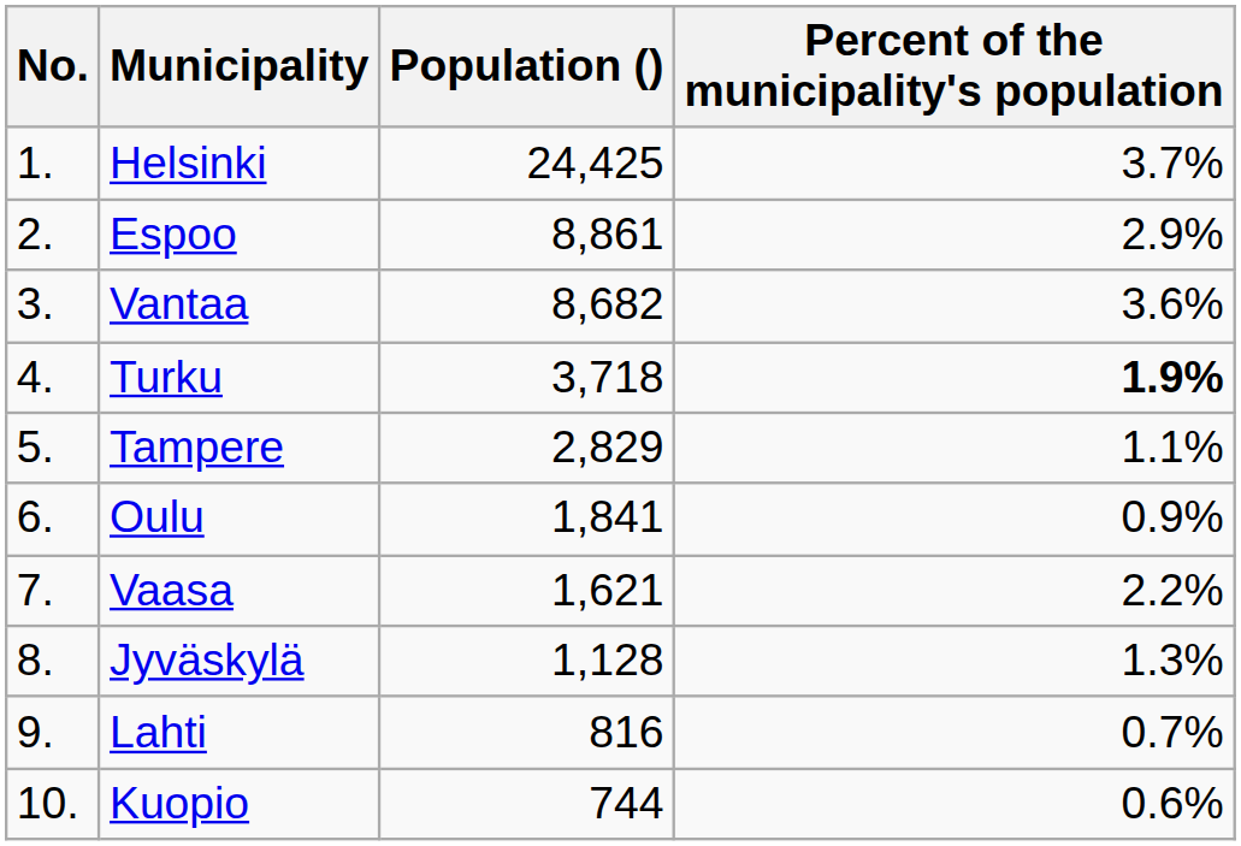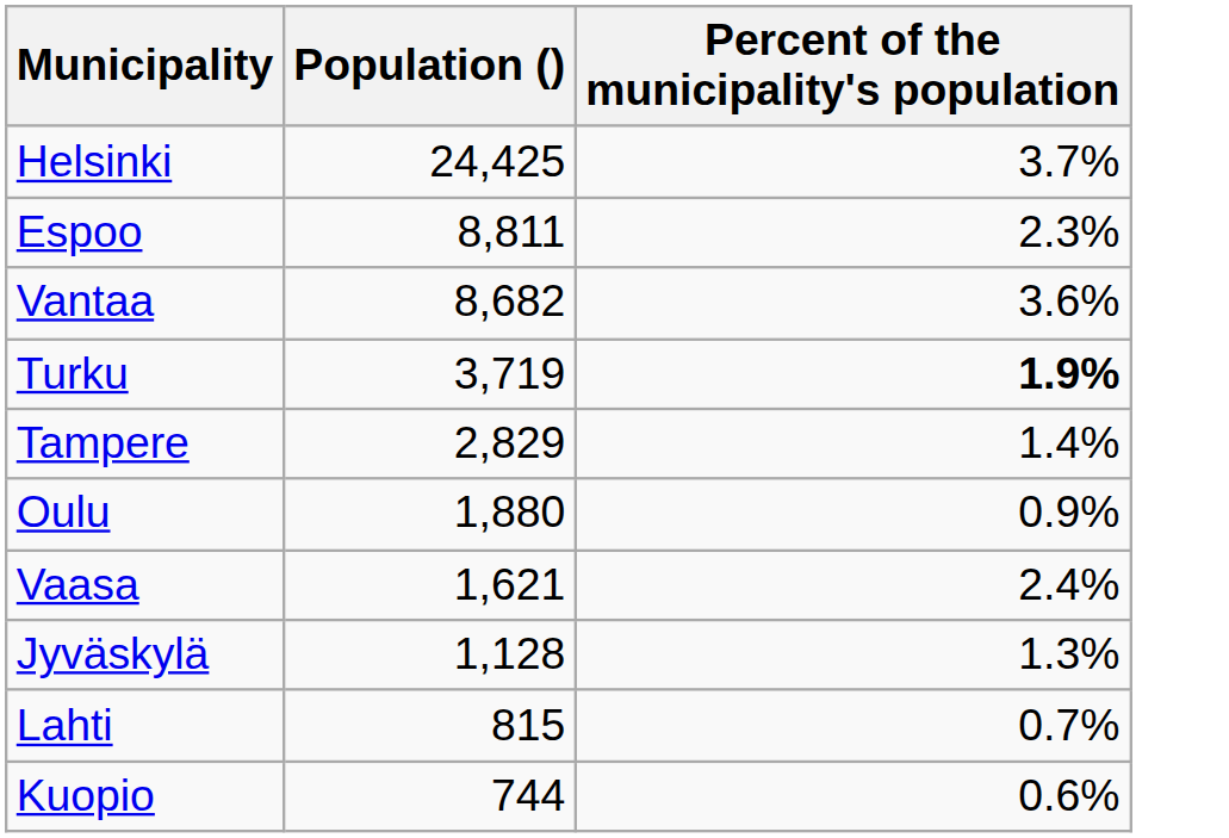- column: No. | 1. | 2. | 3. | 4. | 5. | 6. | 7. | 8. | 9. | 10.
Espoo | Population (): 8,861 -> 8,811
Espoo | Percent of the municipality's population: 2.9% -> 2.3%
Turku | Population (): 3,718 -> 3,719
Tampere | Percent of the municipality's population: 1.1% -> 1.4%
Oulu | Population (): 1,841 -> 1,880
Vaasa | Percent of the municipality's population: 2.2% -> 2.4%
Lahti | Population (): 816 -> 815
